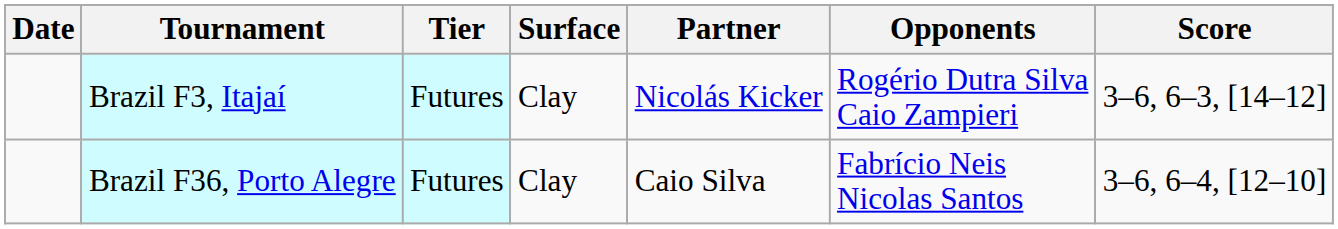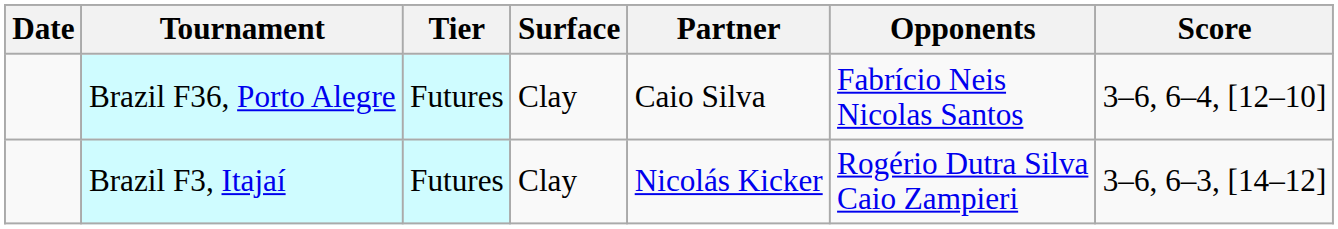rows swapped: Brazil F36, Porto Alegre <-> Brazil F3, Itajaí
